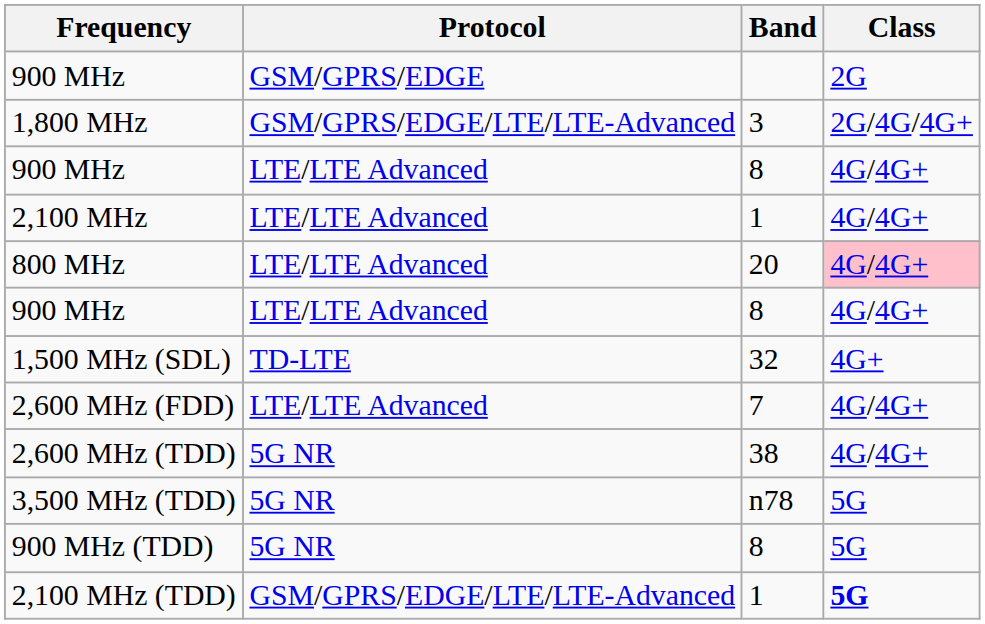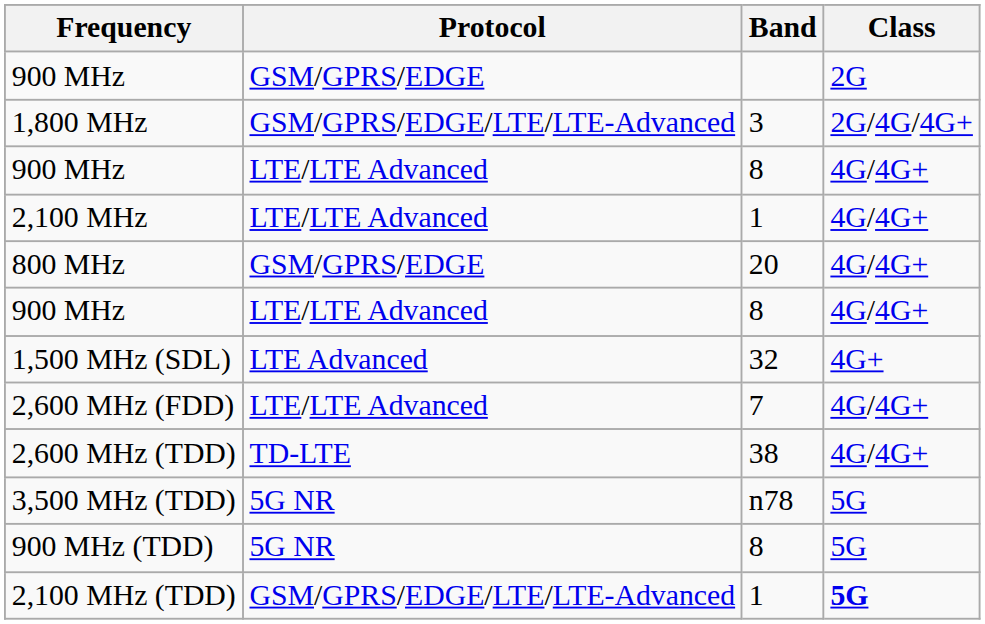800 MHz | Protocol: LTE/LTE Advanced -> GSM/GPRS/EDGE
800 MHz | Class: pink background -> no background
1,500 MHz (SDL) | Protocol: TD-LTE -> LTE Advanced
2,600 MHz (TDD) | Protocol: 5G NR -> TD-LTE
